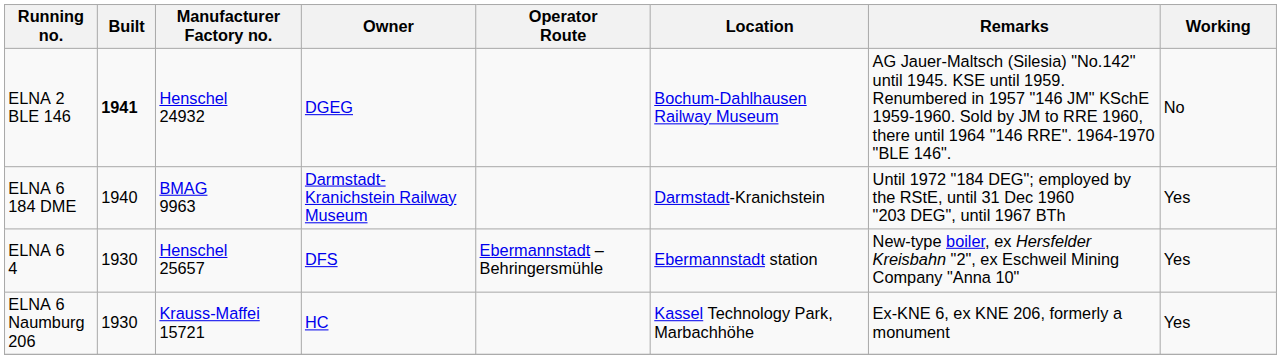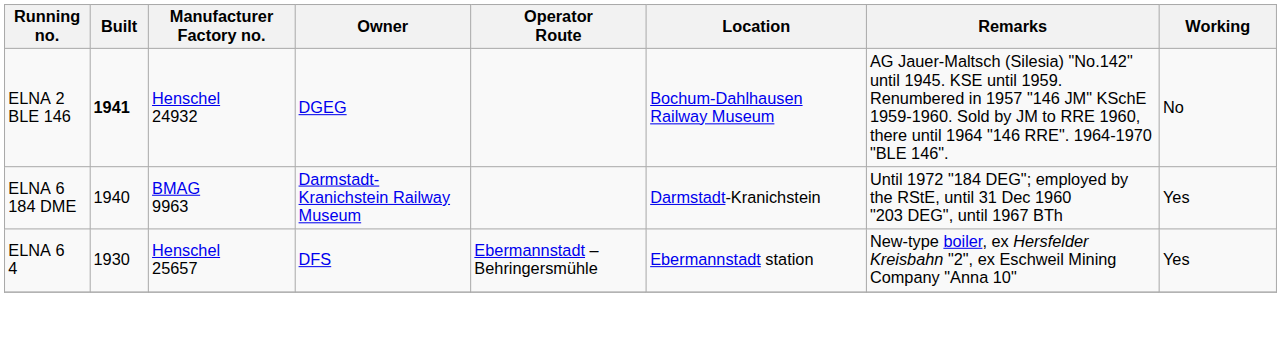- row: ELNA 6 Naumburg 206 | 1930 | Krauss-Maffei 15721 | HC | Kassel Technology Park, Marbachhöhe | Ex-KNE 6, ex KNE 206, formerly a monument | Yes
